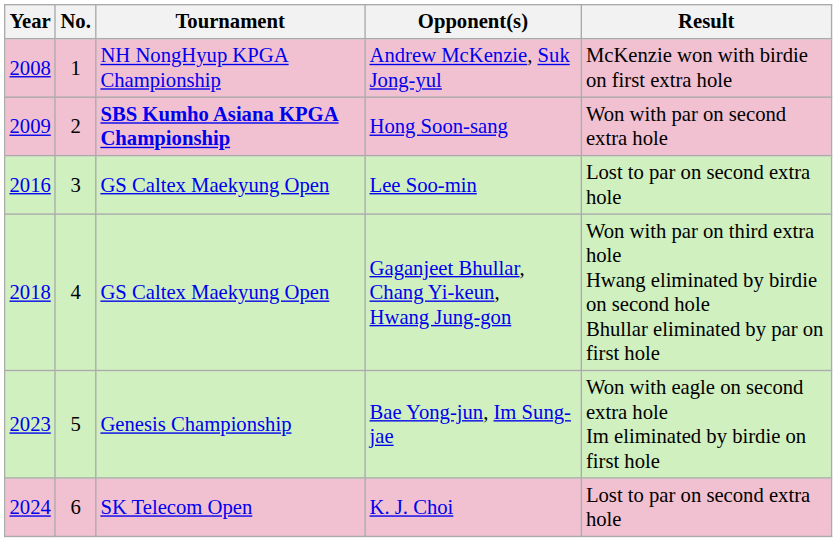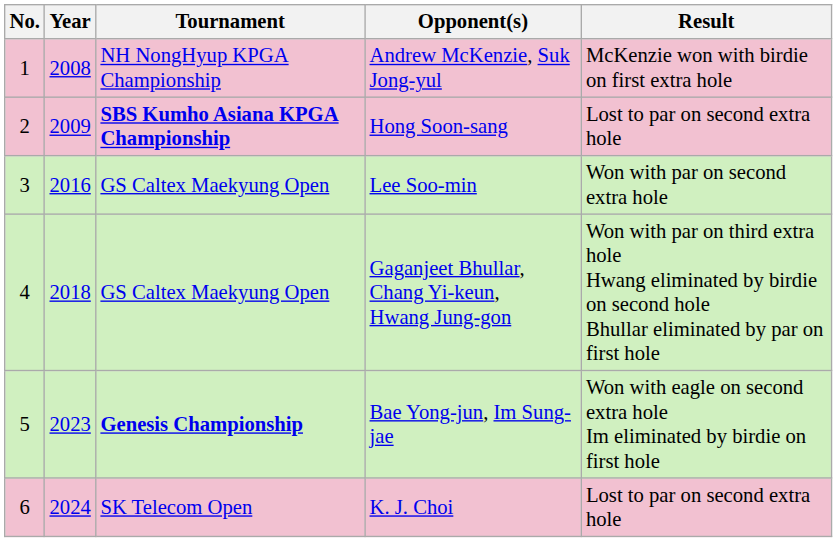columns swapped: No. <-> Year
Hong Soon-sang | Result: Won with par on second extra hole -> Lost to par on second extra hole
Lee Soo-min | Result: Lost to par on second extra hole -> Won with par on second extra hole
Bae Yong-jun, Im Sung-jae | Tournament: normal -> bold
